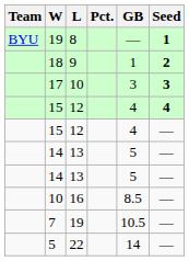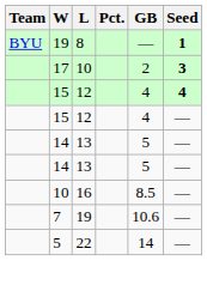- row: 18 | 9 | 1 | 2
17 | GB: 3 -> 2
7 | GB: 10.5 -> 10.6
